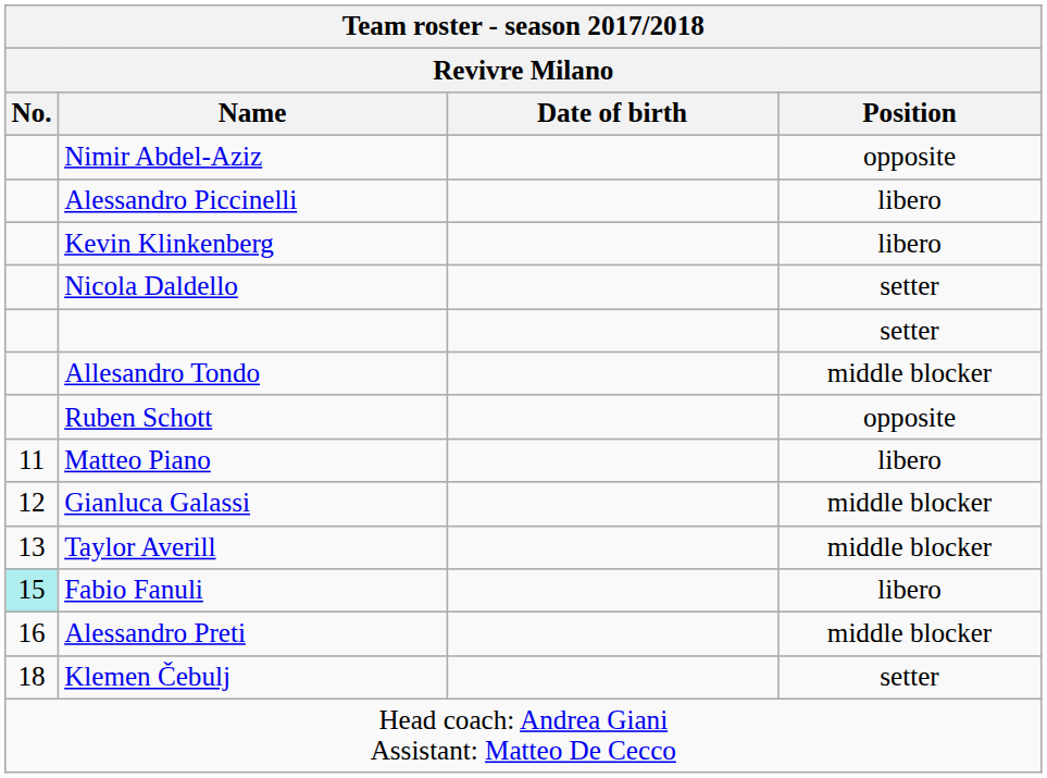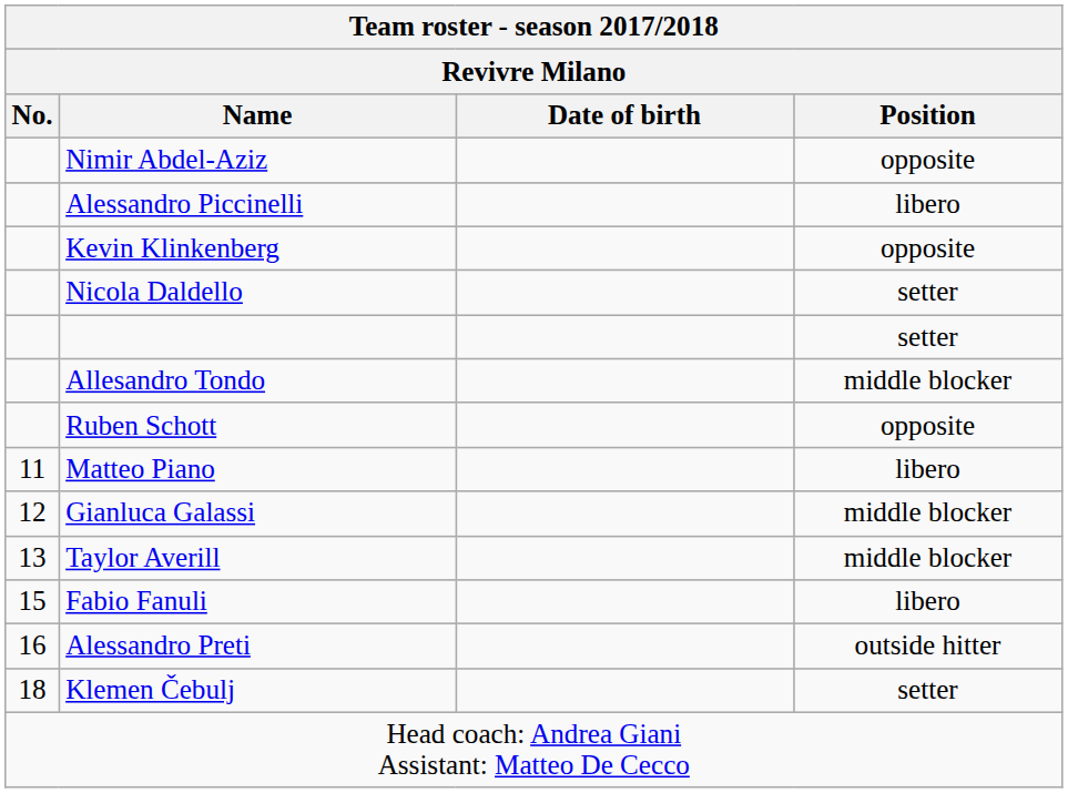Kevin Klinkenberg | Position: libero -> opposite
Fabio Fanuli | No.: paleturquoise background -> no background
Alessandro Preti | Position: middle blocker -> outside hitter
